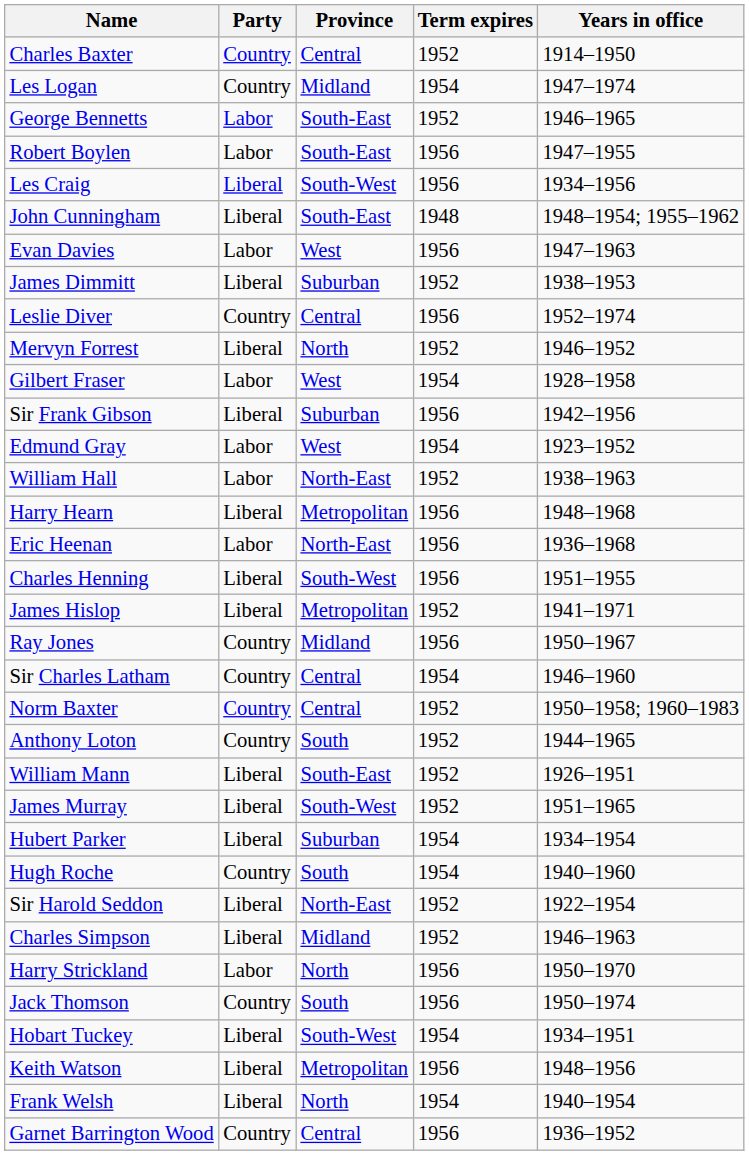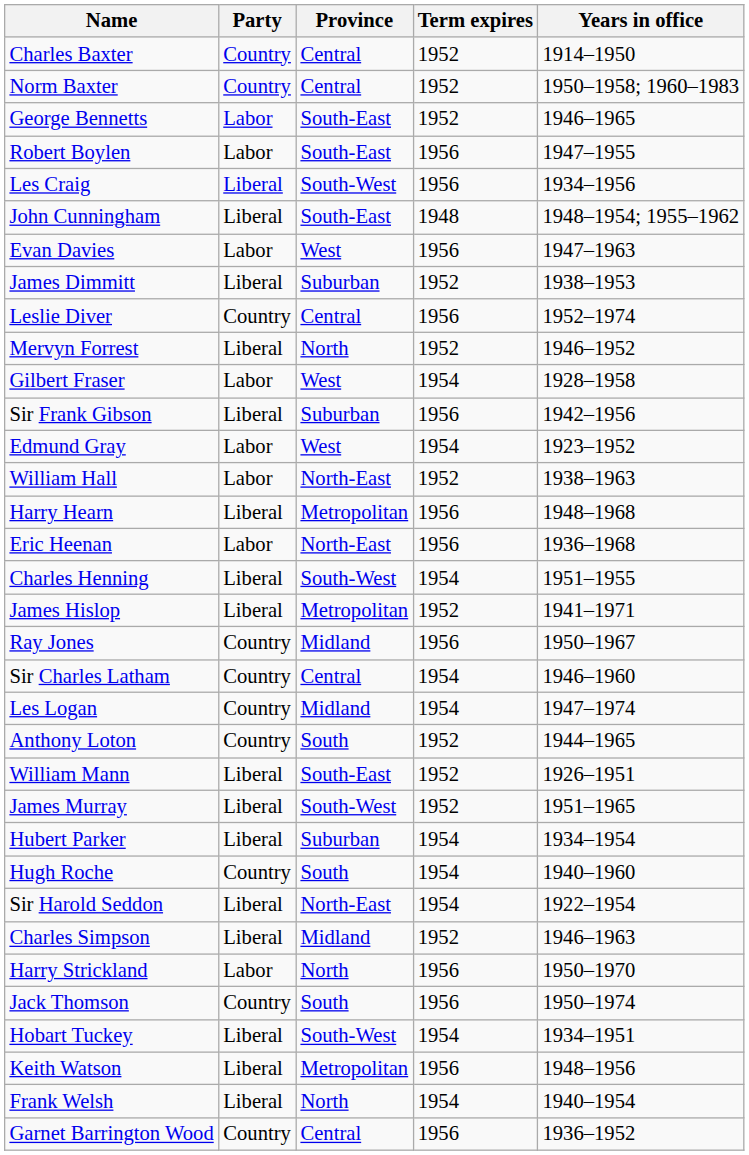rows swapped: Norm Baxter <-> Les Logan
Charles Henning | Term expires: 1956 -> 1954
Sir Harold Seddon | Term expires: 1952 -> 1954
